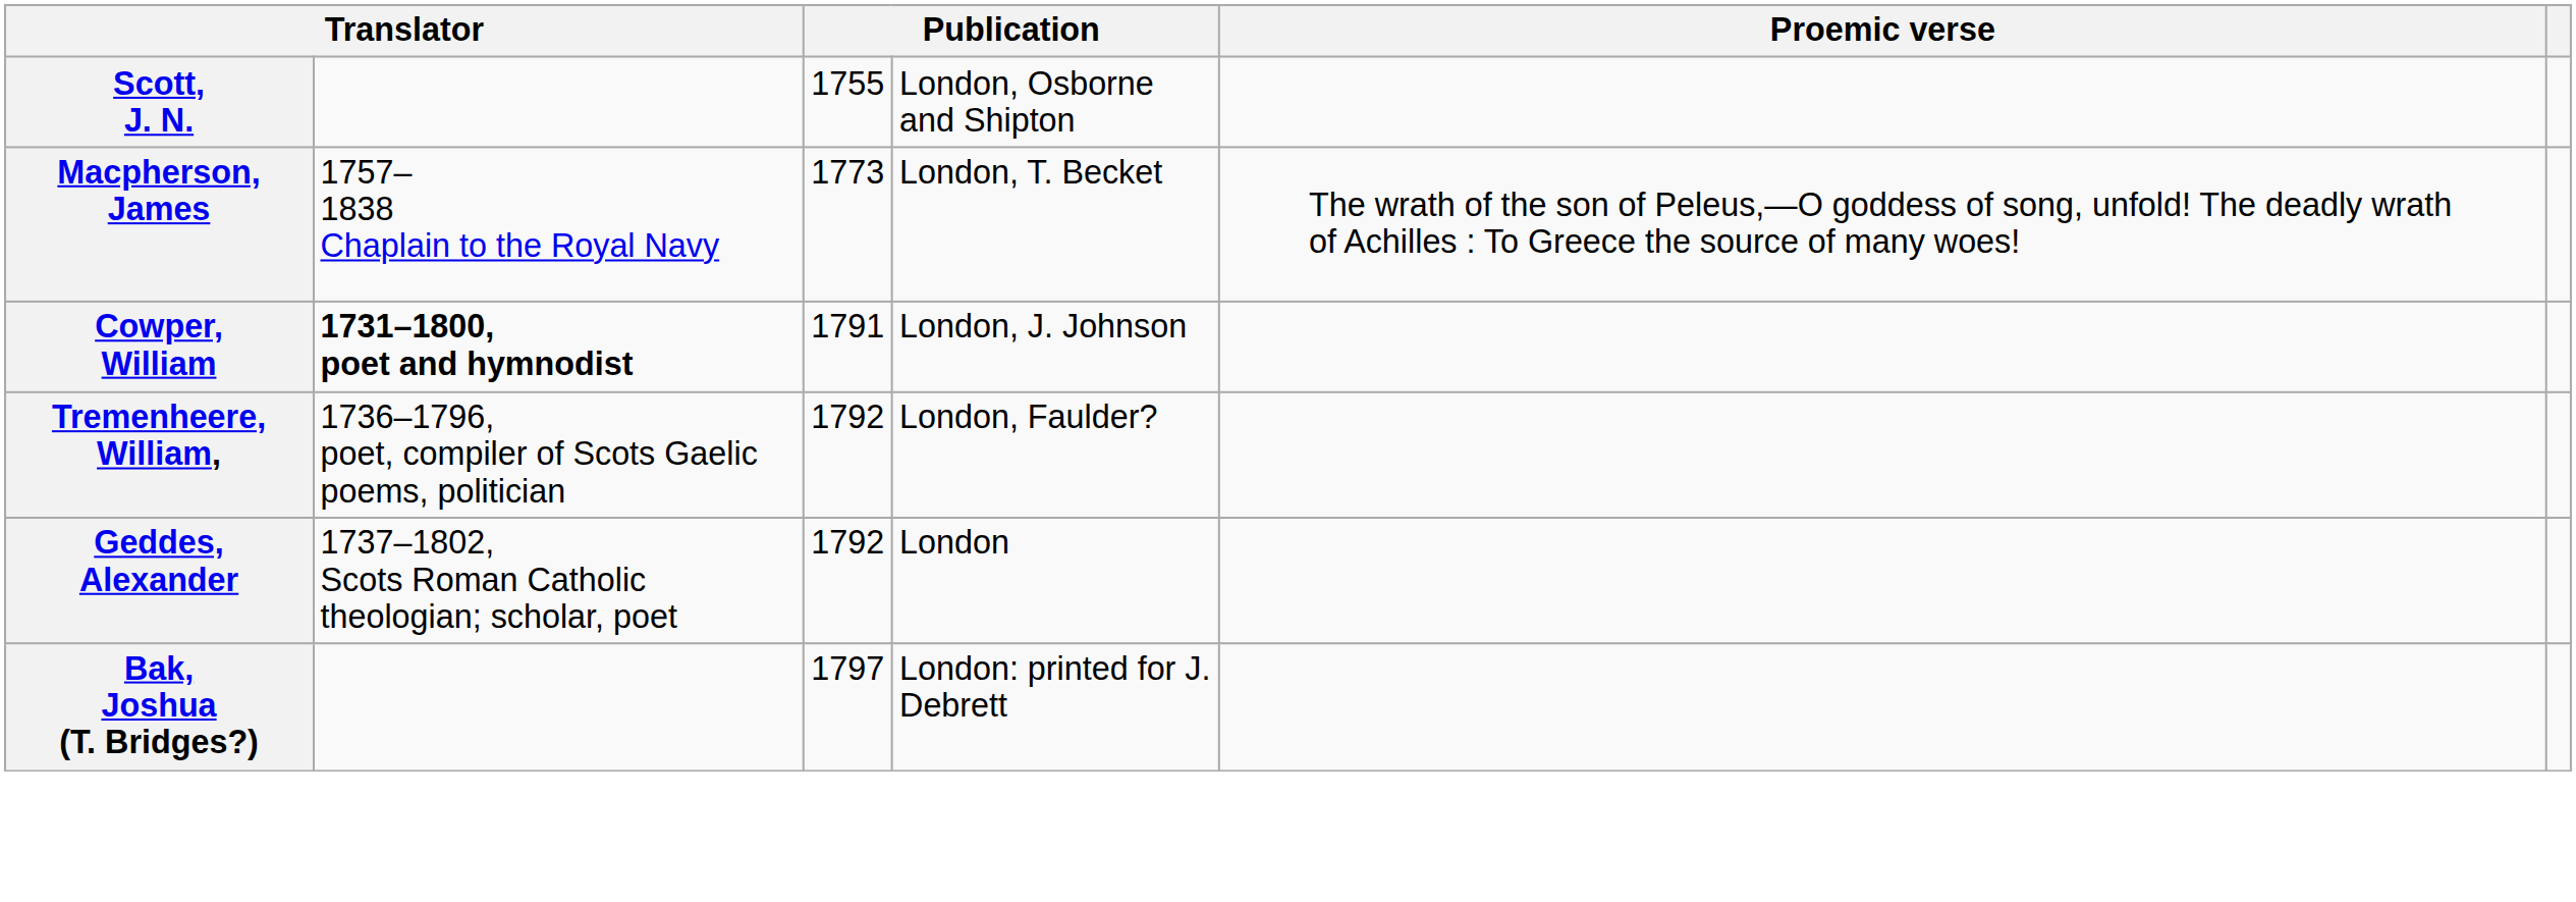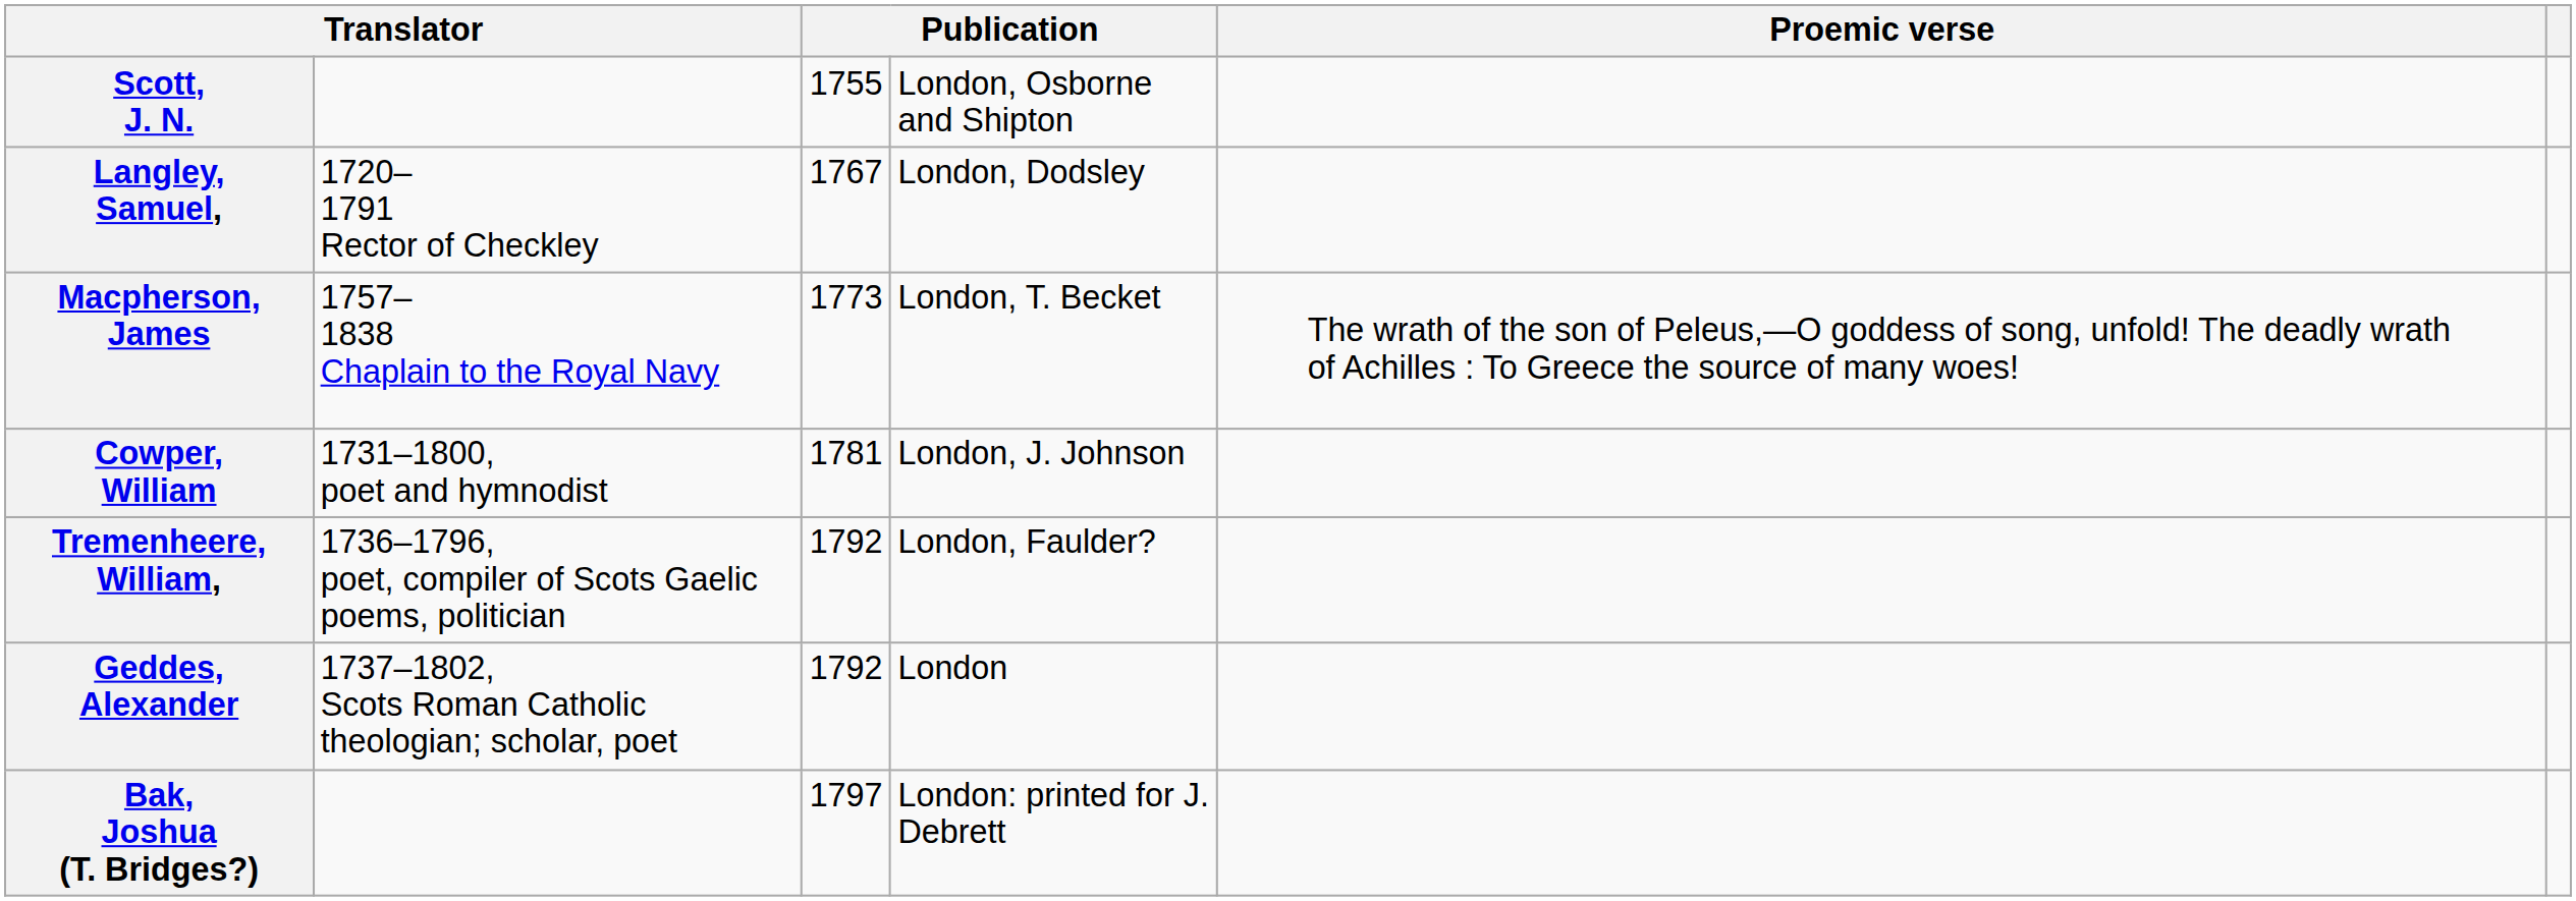+ row: Langley, Samuel, | 1720– 1791 Rector of Checkley | 1767 | London, Dodsley
Cowper, William | column 2: bold -> normal
Cowper, William | column 3: 1791 -> 1781
